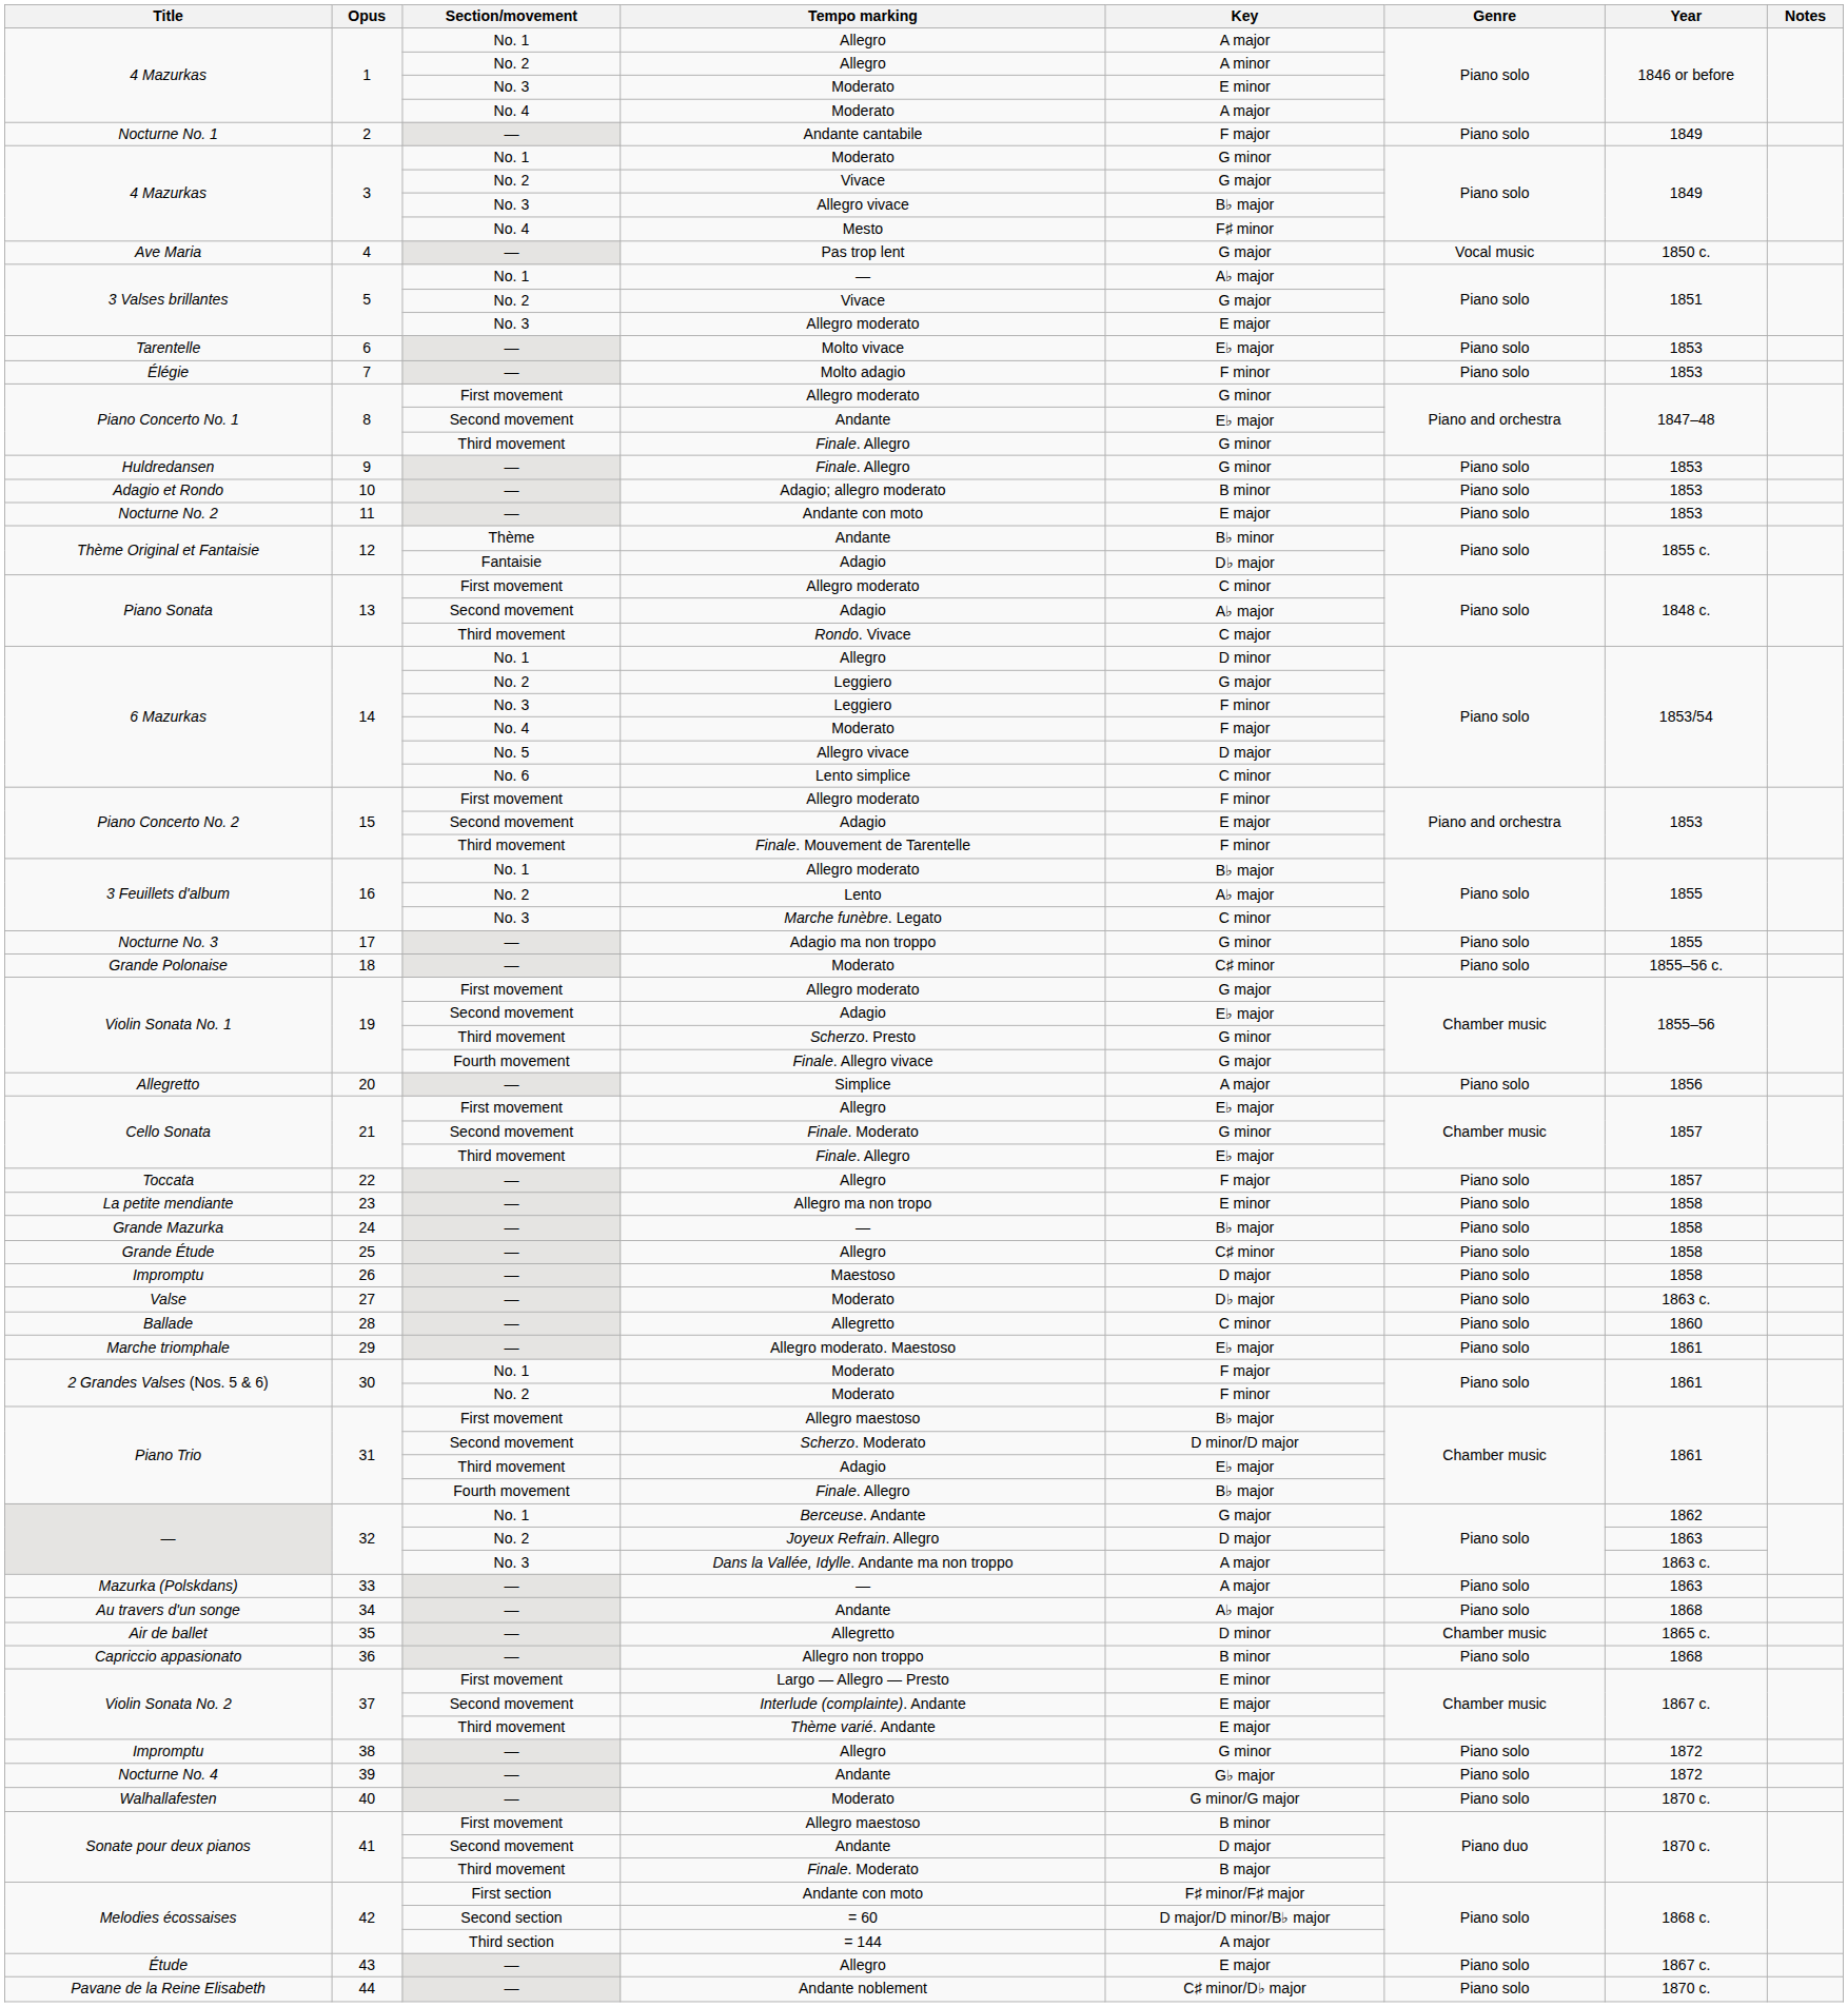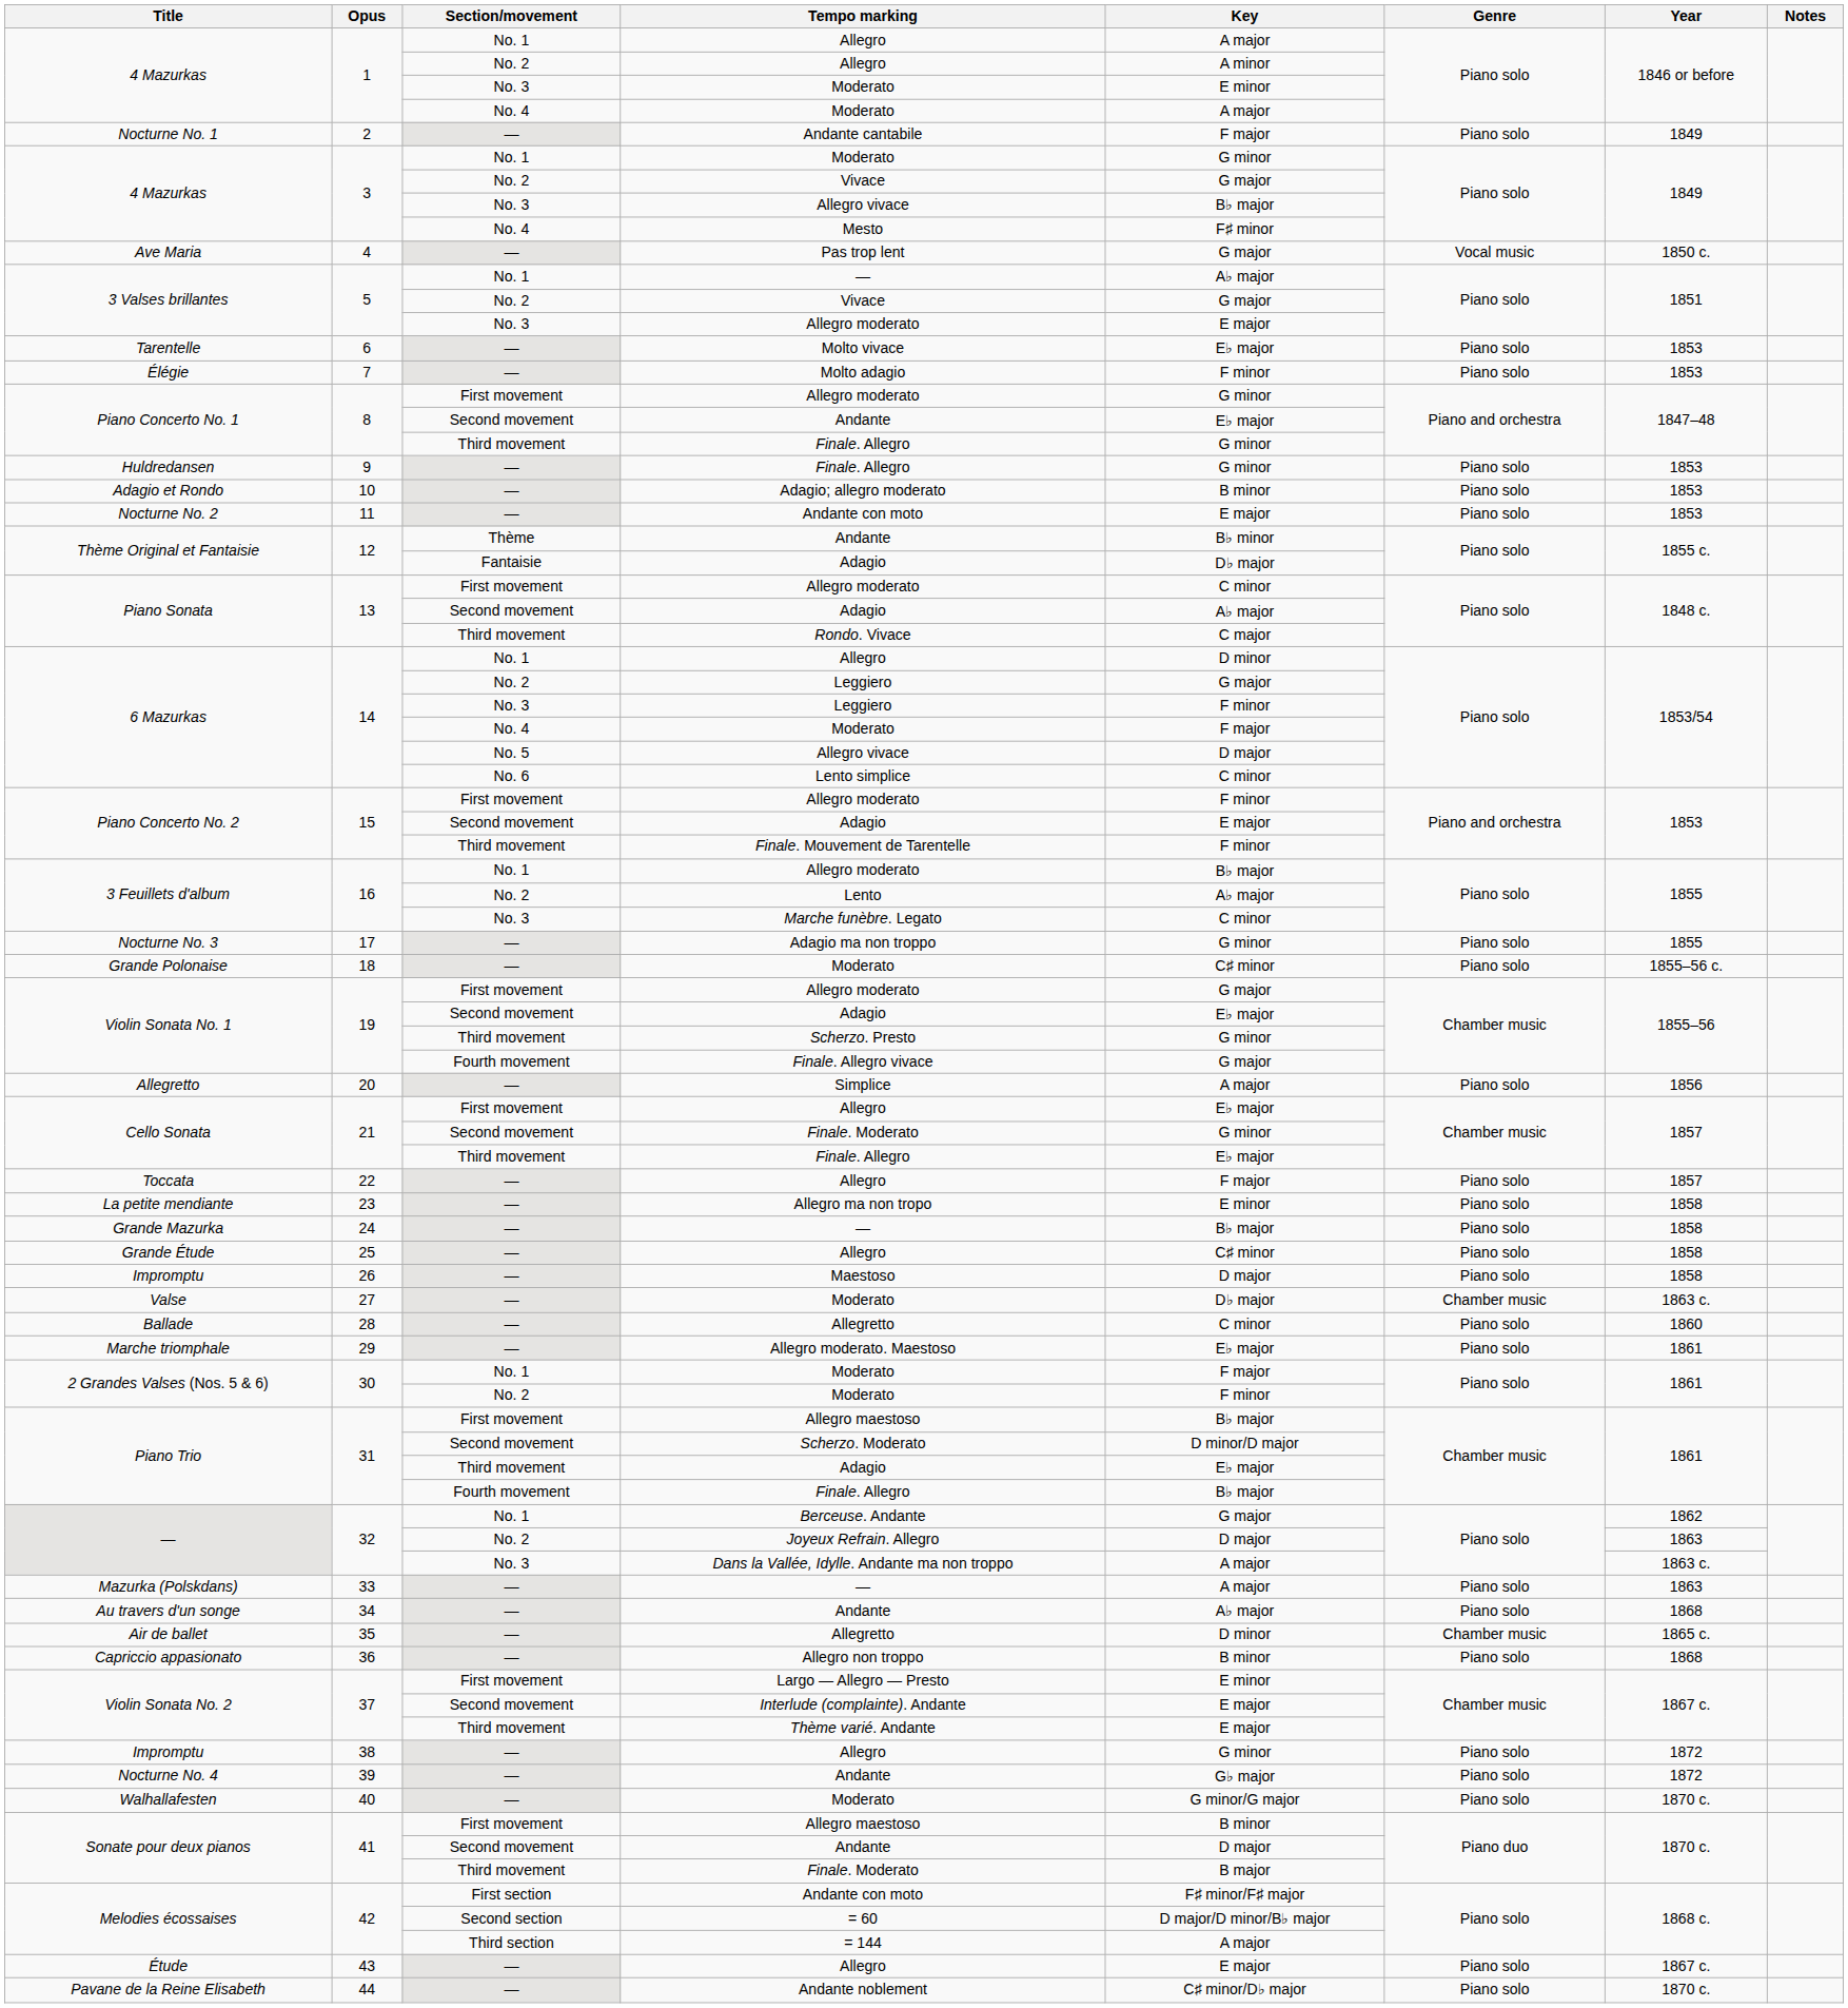27 | Genre: Piano solo -> Chamber music
